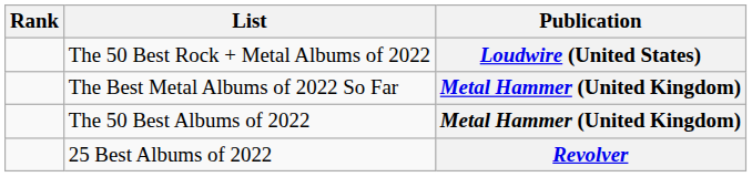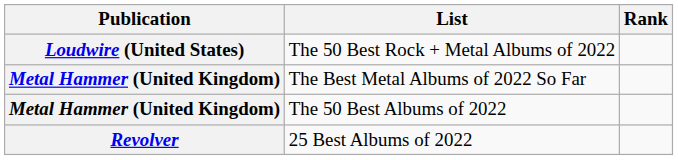columns swapped: Publication <-> Rank
